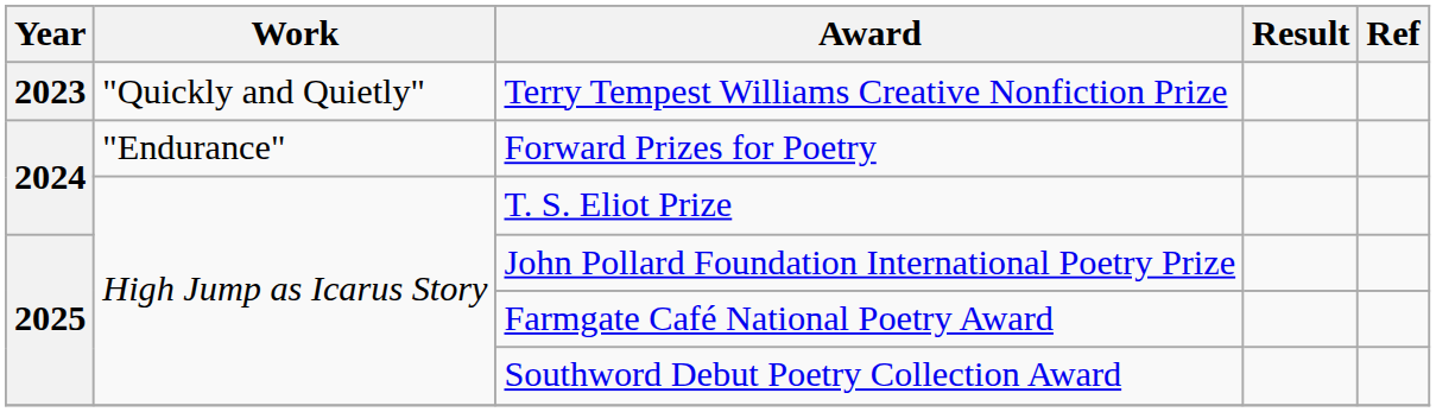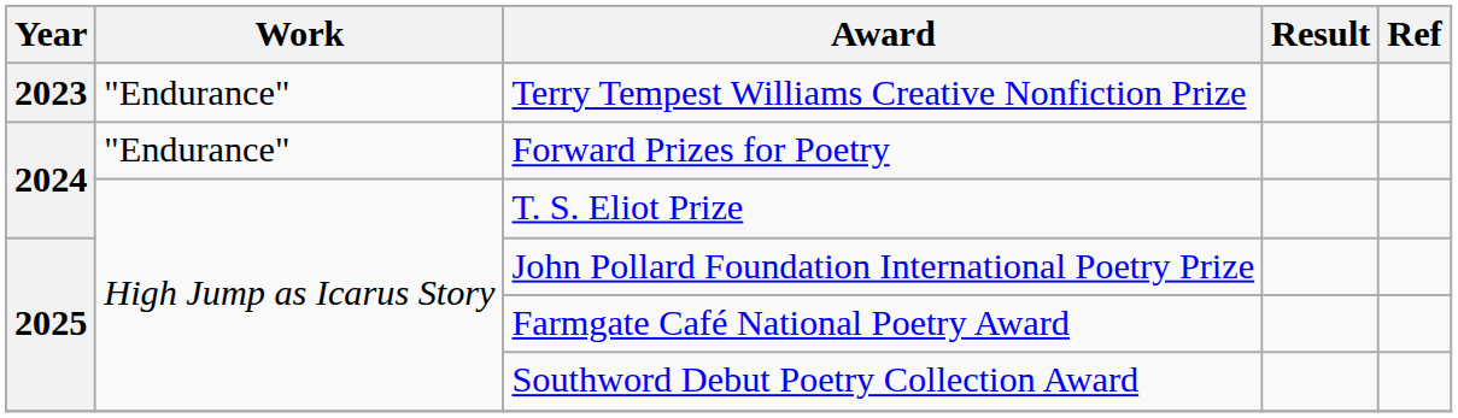Terry Tempest Williams Creative Nonfiction Prize | Work: "Quickly and Quietly" -> "Endurance"
